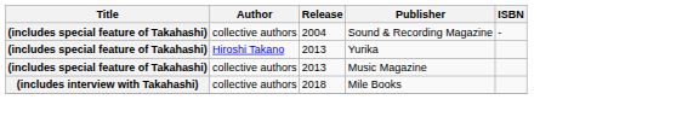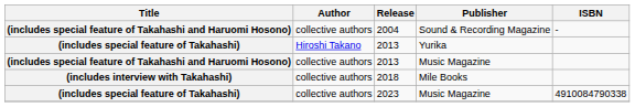2004 | Title: (includes special feature of Takahashi) -> (includes special feature of Takahashi and Haruomi Hosono)
2013 / Music Magazine | Title: (includes special feature of Takahashi) -> (includes special feature of Takahashi and Haruomi Hosono)
+ row: (includes special feature of Takahashi) | collective authors | 2023 | Music Magazine | 4910084790338
